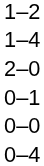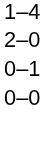- row: 1–2
- row: 0–4
